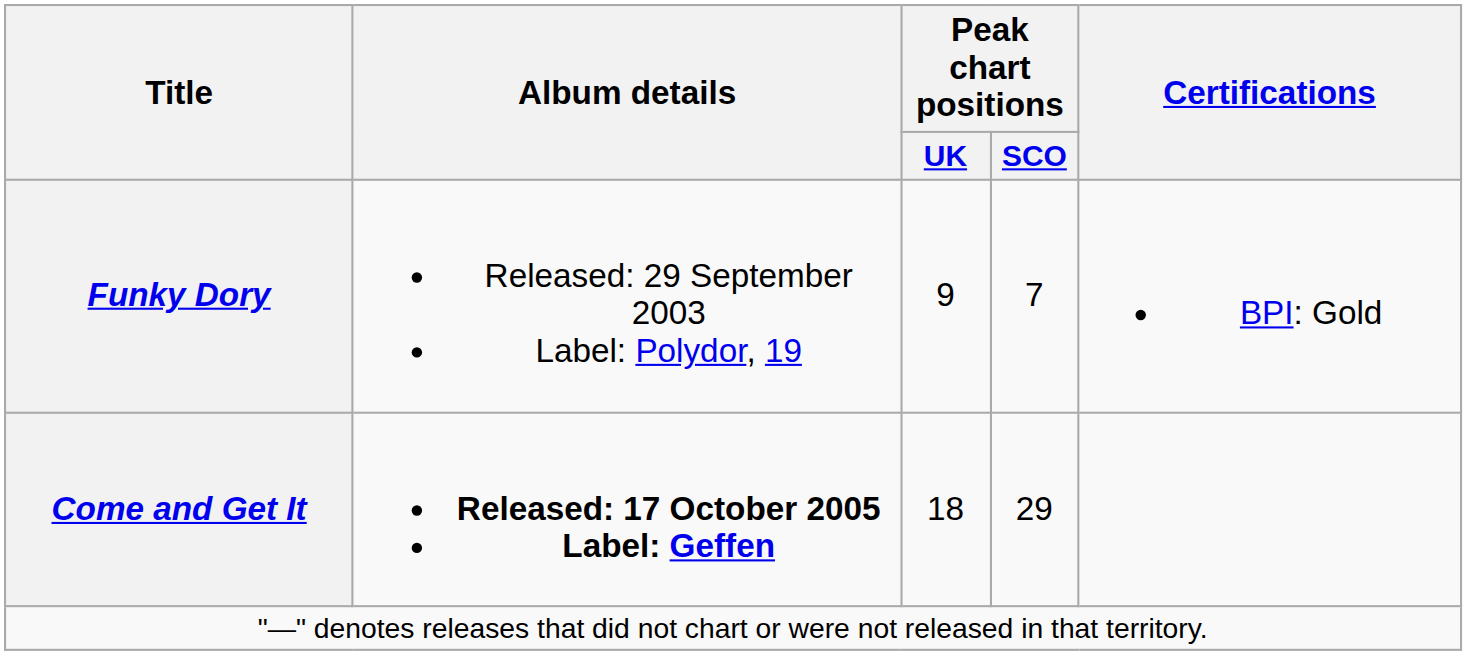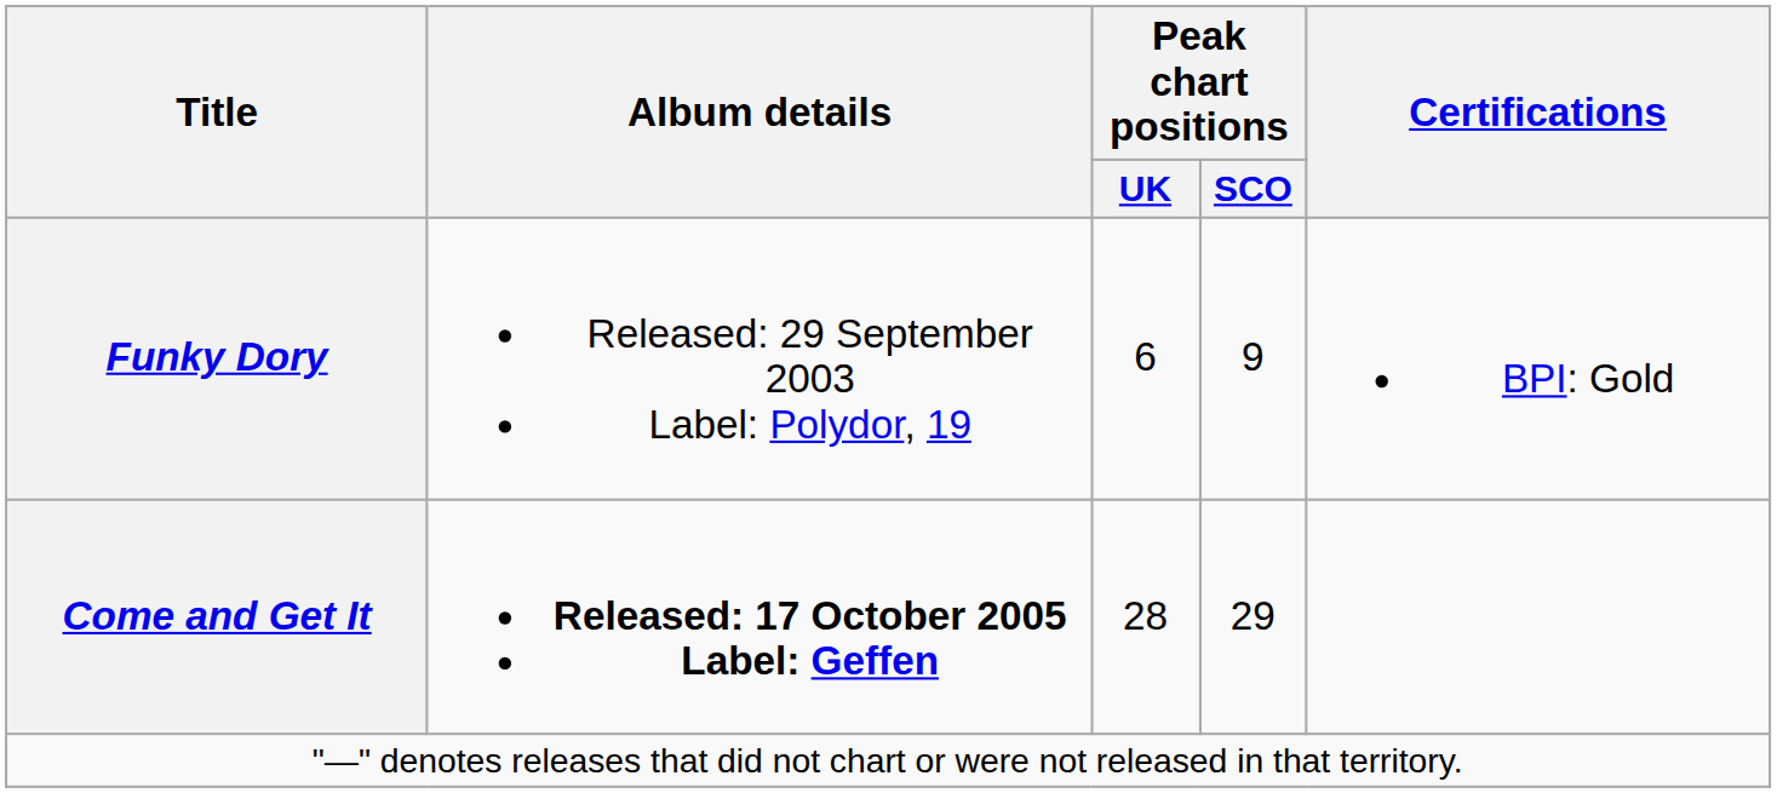Funky Dory | Peak chart positions / UK: 9 -> 6
Funky Dory | Peak chart positions / SCO: 7 -> 9
Come and Get It | Peak chart positions / UK: 18 -> 28
